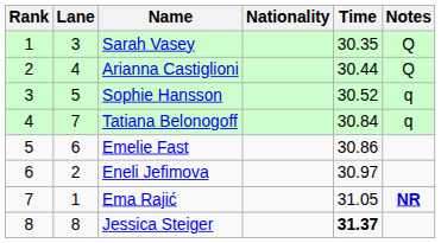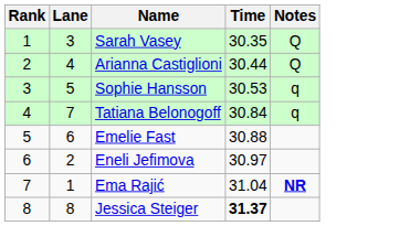- column: Nationality
Sophie Hansson | Time: 30.52 -> 30.53
Emelie Fast | Time: 30.86 -> 30.88
Ema Rajić | Time: 31.05 -> 31.04
